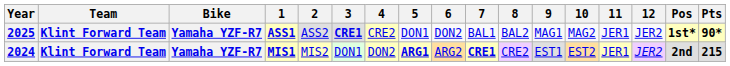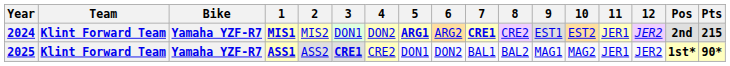rows swapped: 2024 <-> 2025
